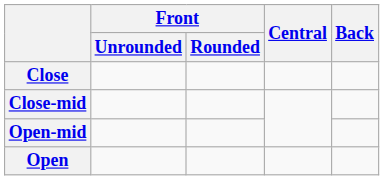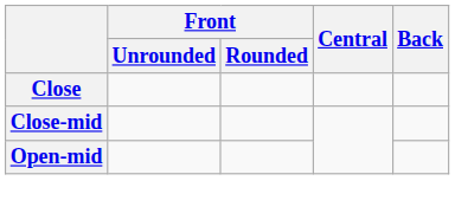- row: Open
